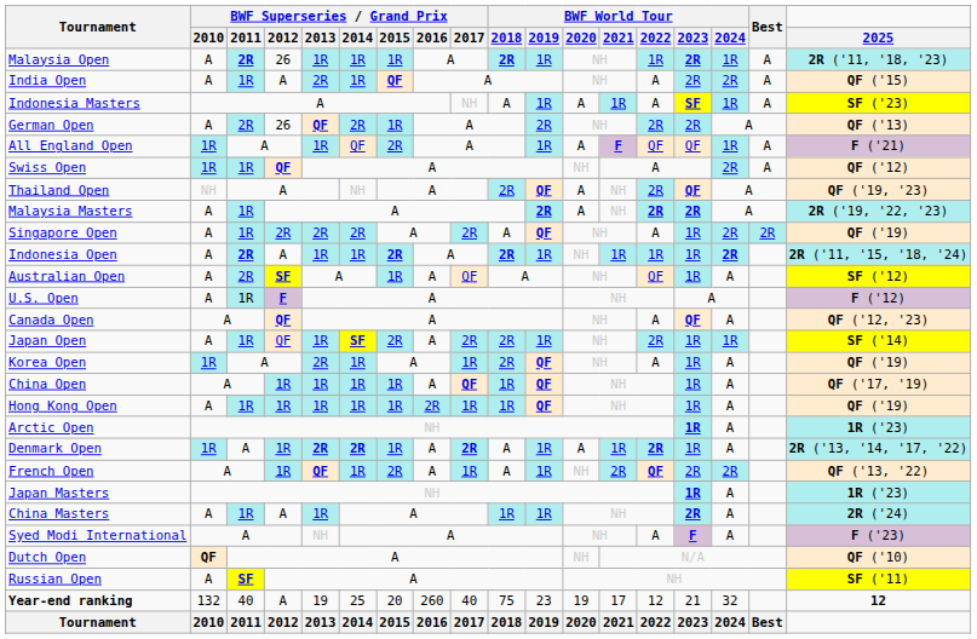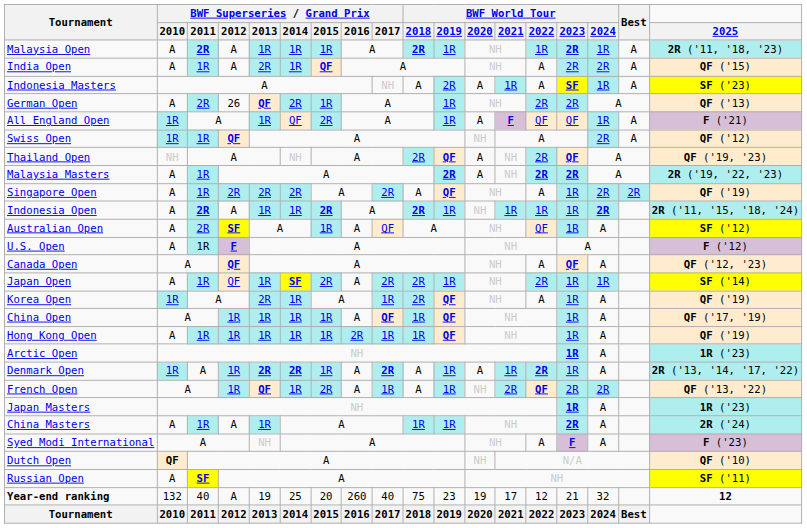Malaysia Open | BWF Superseries / Grand Prix / 2012: 26 -> A
Indonesia Masters | BWF World Tour / 2019: 1R -> 2R
German Open | BWF World Tour / 2019: 2R -> 1R
